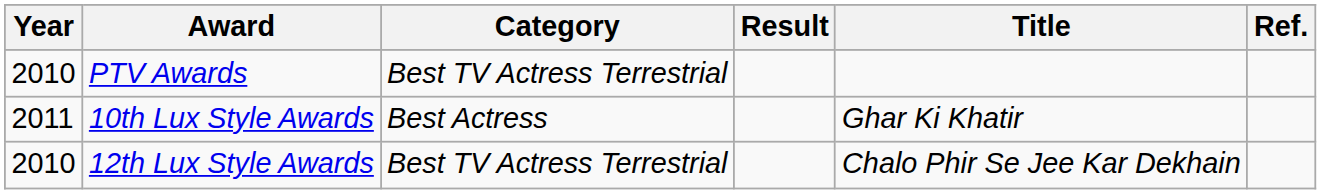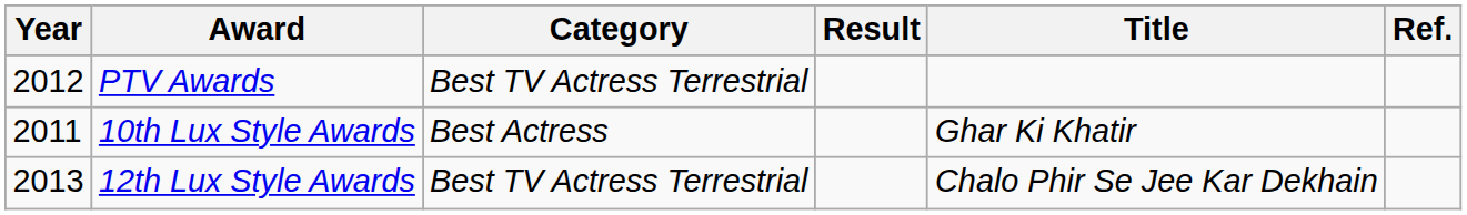PTV Awards | Year: 2010 -> 2012
12th Lux Style Awards | Year: 2010 -> 2013
